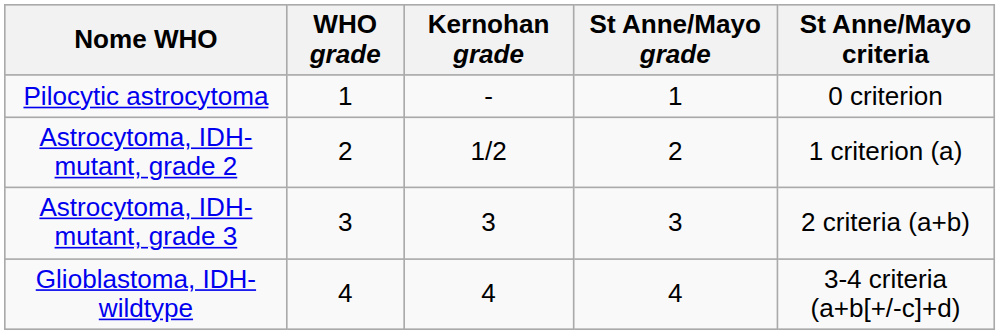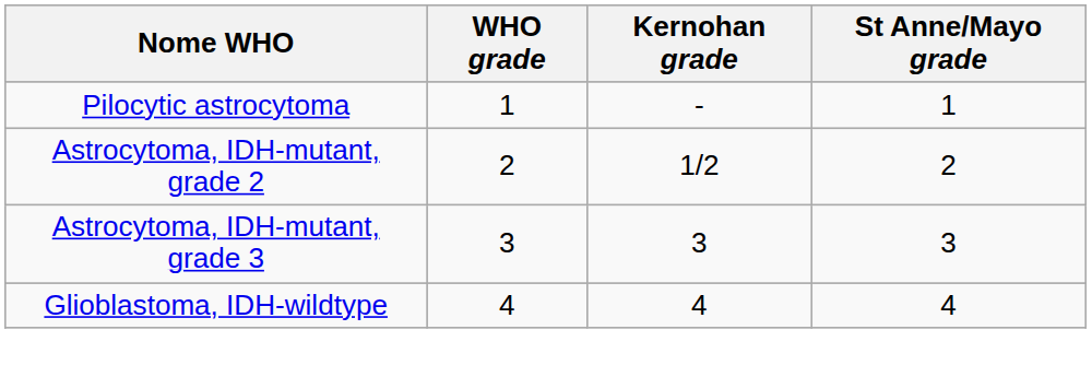- column: St Anne/Mayo criteria | 0 criterion | 1 criterion (a) | 2 criteria (a+b) | 3-4 criteria (a+b[+/-c]+d)
